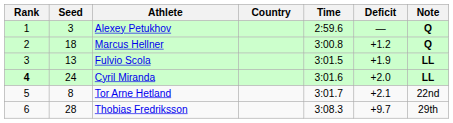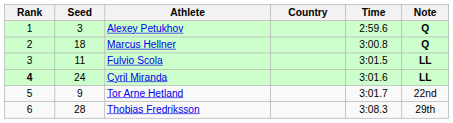- column: Deficit | — | +1.2 | +1.9 | +2.0 | +2.1 | +9.7
Fulvio Scola | Seed: 13 -> 11
Tor Arne Hetland | Seed: 8 -> 9
